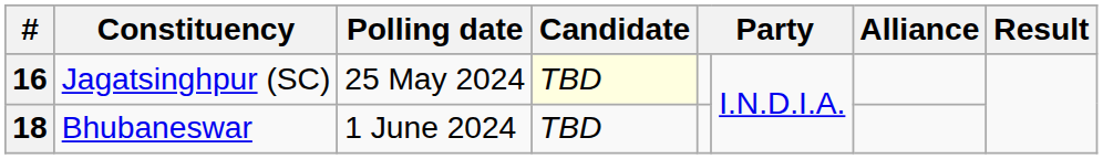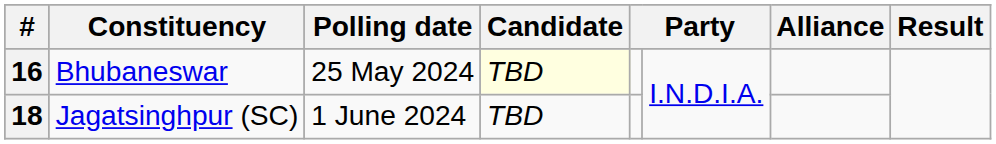16 | Constituency: Jagatsinghpur (SC) -> Bhubaneswar
18 | Constituency: Bhubaneswar -> Jagatsinghpur (SC)
